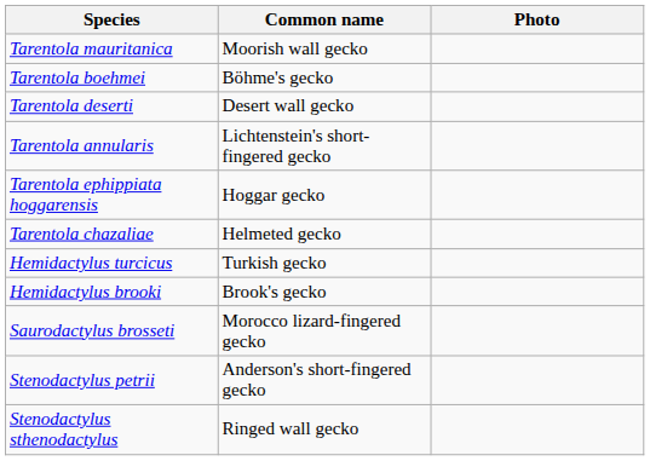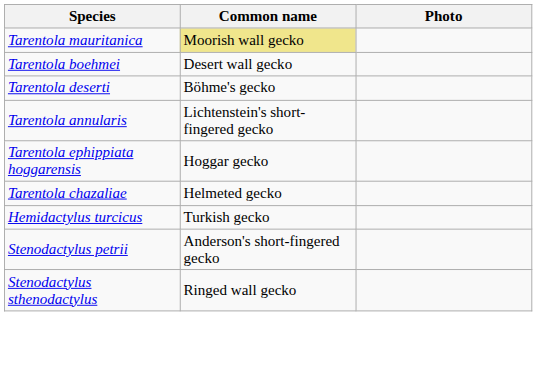Tarentola mauritanica | Common name: no background -> khaki background
Tarentola boehmei | Common name: Böhme's gecko -> Desert wall gecko
Tarentola deserti | Common name: Desert wall gecko -> Böhme's gecko
- row: Hemidactylus brooki | Brook's gecko
- row: Saurodactylus brosseti | Morocco lizard-fingered gecko
